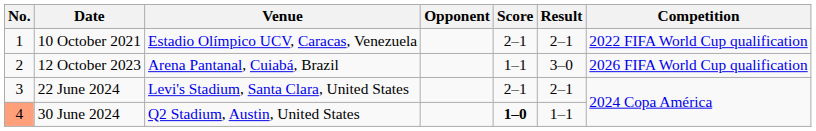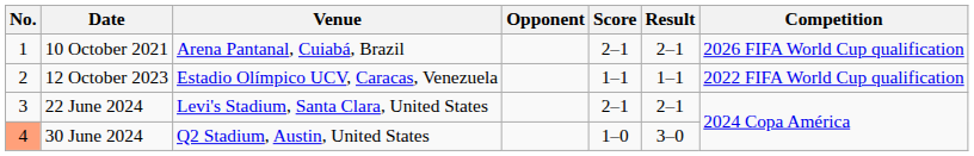10 October 2021 | Venue: Estadio Olímpico UCV, Caracas, Venezuela -> Arena Pantanal, Cuiabá, Brazil
10 October 2021 | Competition: 2022 FIFA World Cup qualification -> 2026 FIFA World Cup qualification
12 October 2023 | Venue: Arena Pantanal, Cuiabá, Brazil -> Estadio Olímpico UCV, Caracas, Venezuela
12 October 2023 | Result: 3–0 -> 1–1
12 October 2023 | Competition: 2026 FIFA World Cup qualification -> 2022 FIFA World Cup qualification
30 June 2024 | Score: bold -> normal
30 June 2024 | Result: 1–1 -> 3–0
